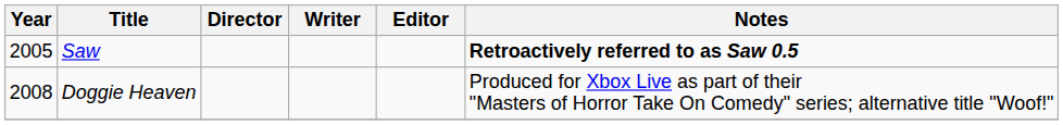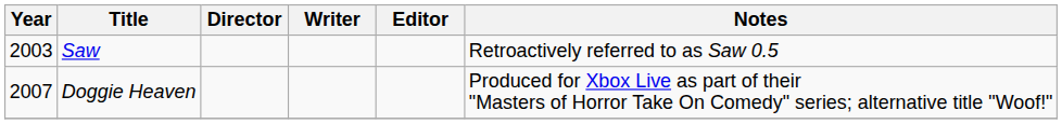Saw | Year: 2005 -> 2003
Saw | Notes: bold -> normal
Doggie Heaven | Year: 2008 -> 2007
